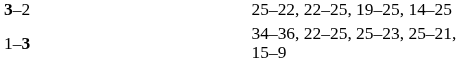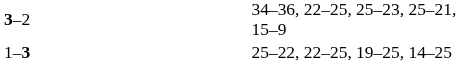3–2 | column 4: 25–22, 22–25, 19–25, 14–25 -> 34–36, 22–25, 25–23, 25–21, 15–9
1–3 | column 4: 34–36, 22–25, 25–23, 25–21, 15–9 -> 25–22, 22–25, 19–25, 14–25
